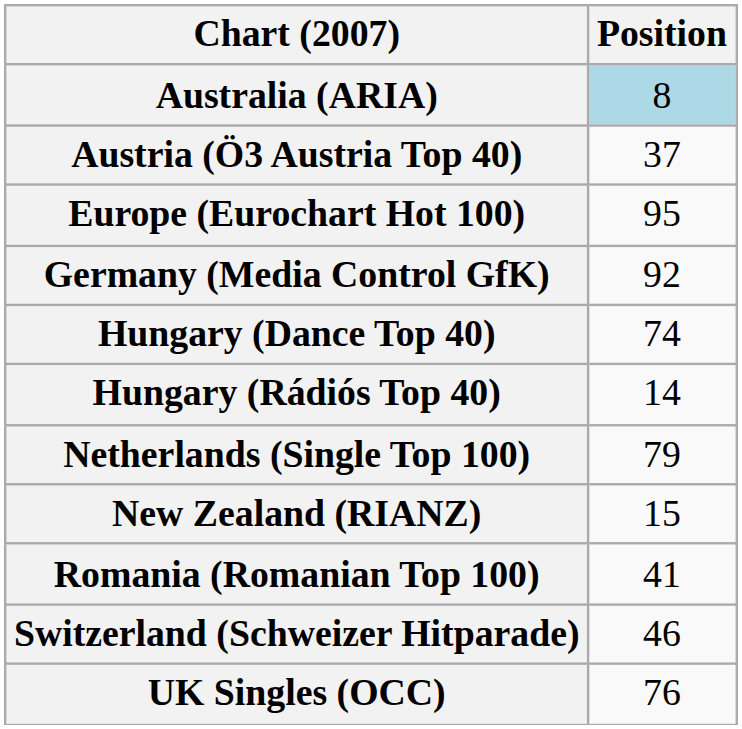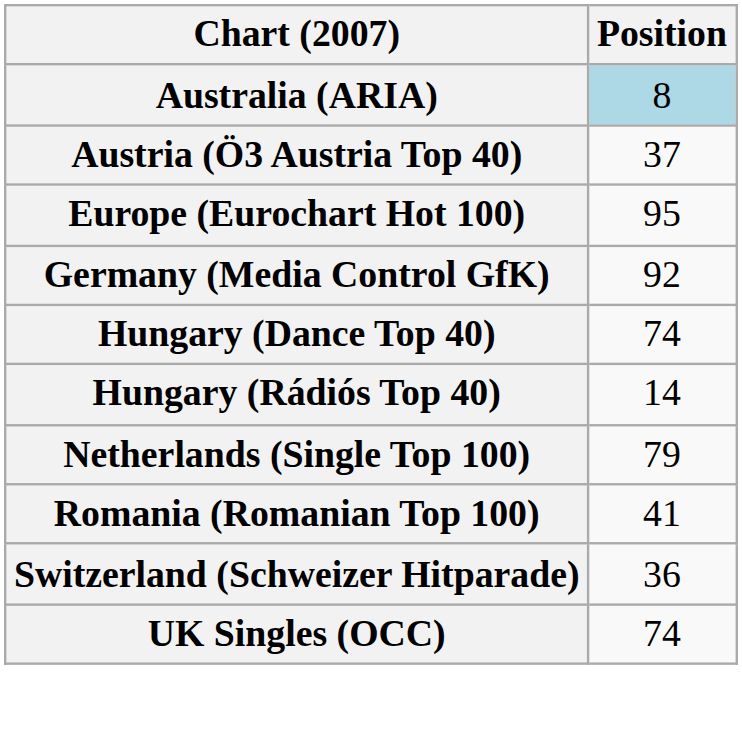- row: New Zealand (RIANZ) | 15
Switzerland (Schweizer Hitparade) | Position: 46 -> 36
UK Singles (OCC) | Position: 76 -> 74
